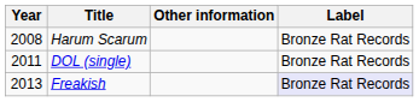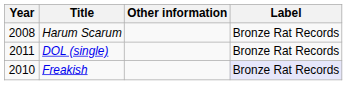Freakish | Year: 2013 -> 2010
